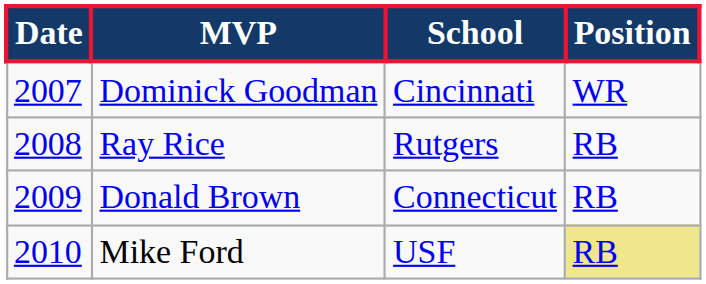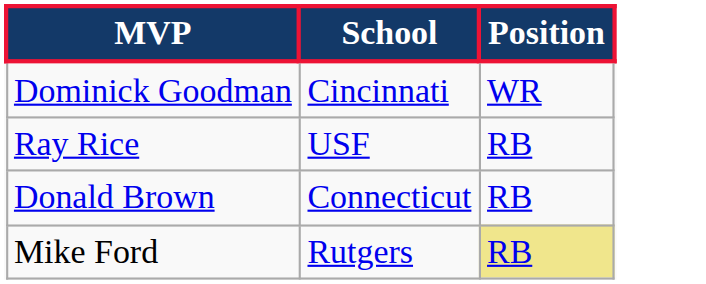- column: Date | 2007 | 2008 | 2009 | 2010
Ray Rice | School: Rutgers -> USF
Mike Ford | School: USF -> Rutgers
